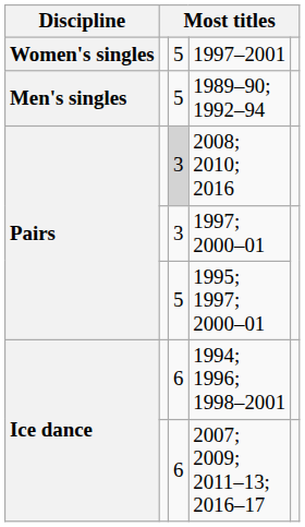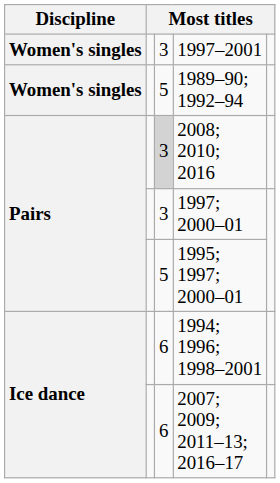1997–2001 | column 3: 5 -> 3
1989–90; 1992–94 | Discipline: Men's singles -> Women's singles
